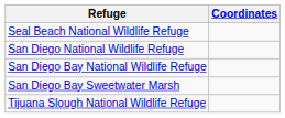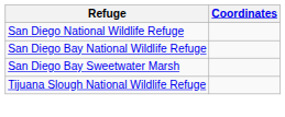- row: Seal Beach National Wildlife Refuge
